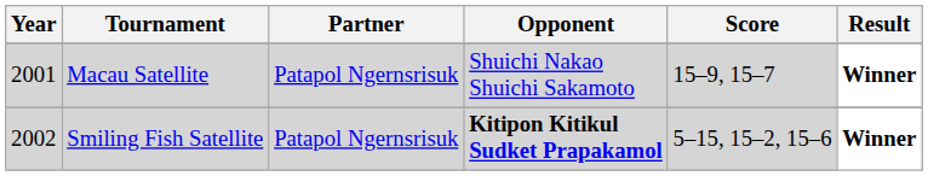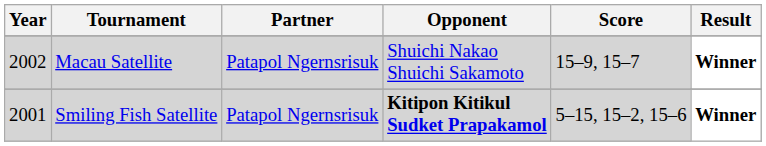Macau Satellite | Year: 2001 -> 2002
Smiling Fish Satellite | Year: 2002 -> 2001
